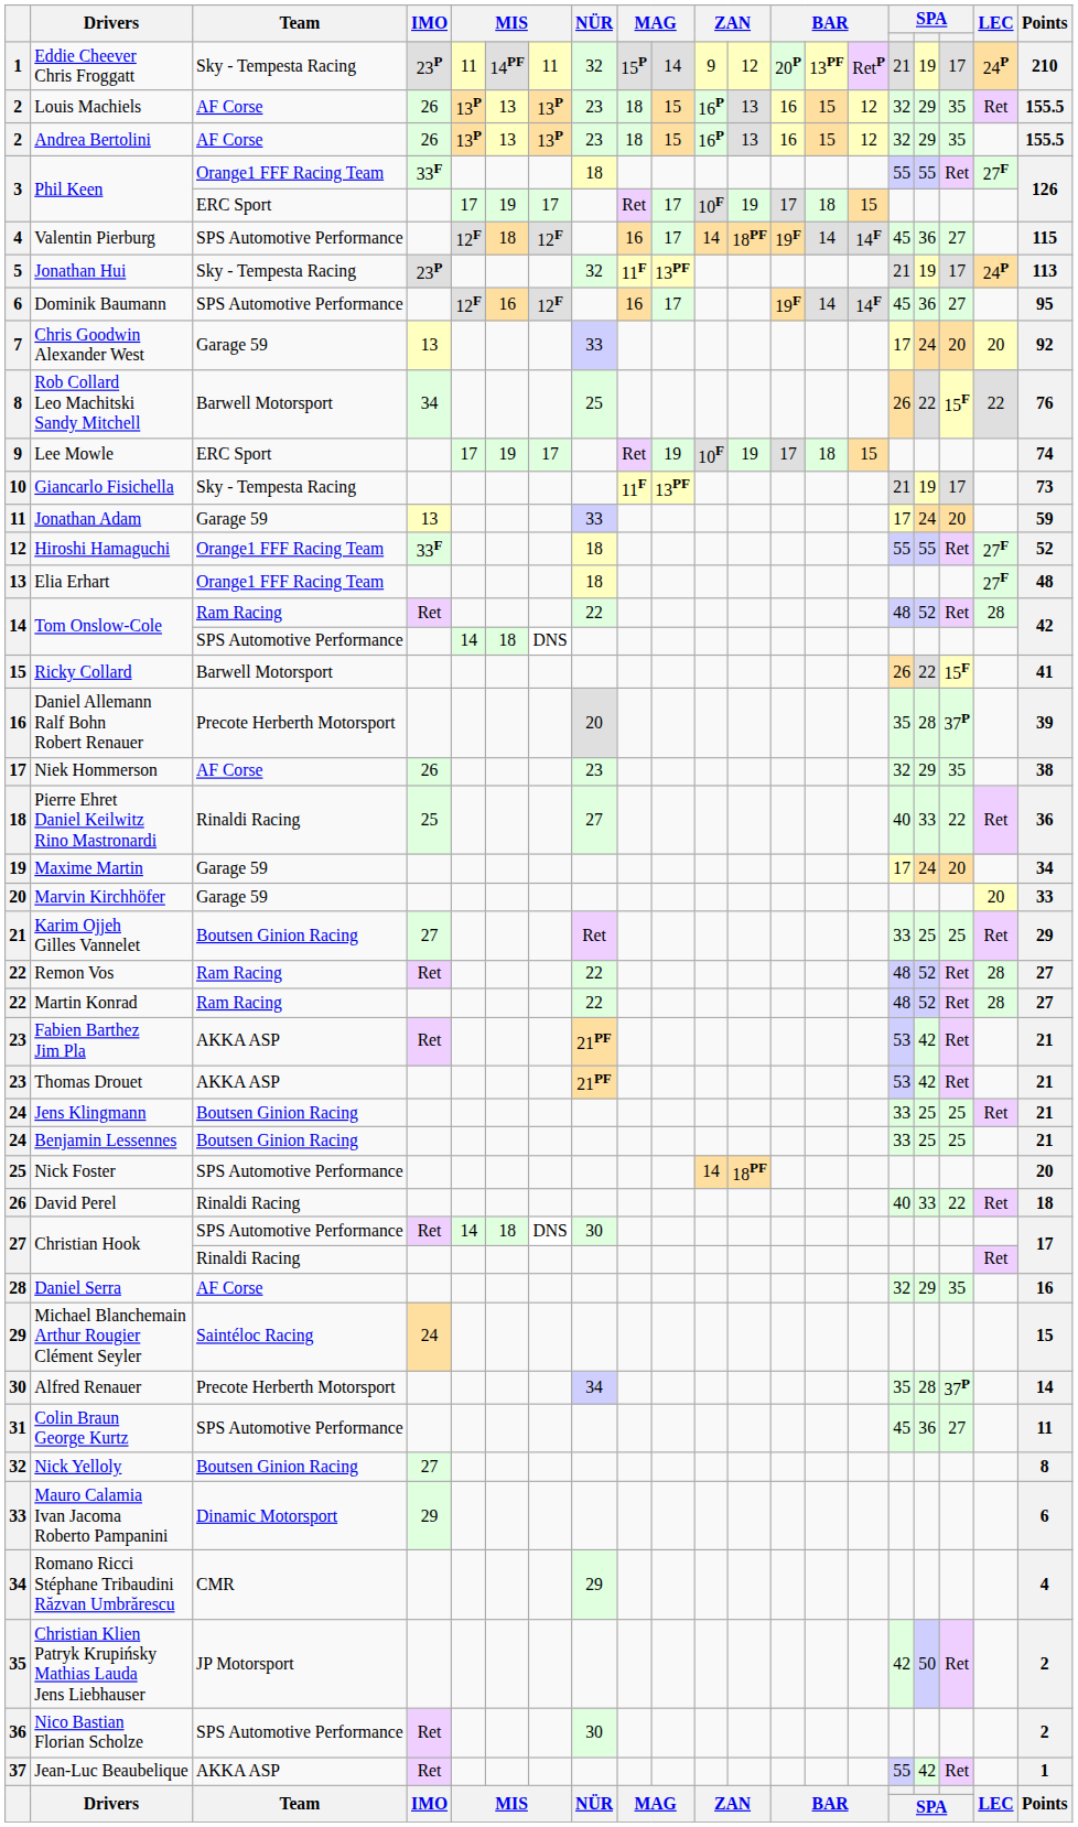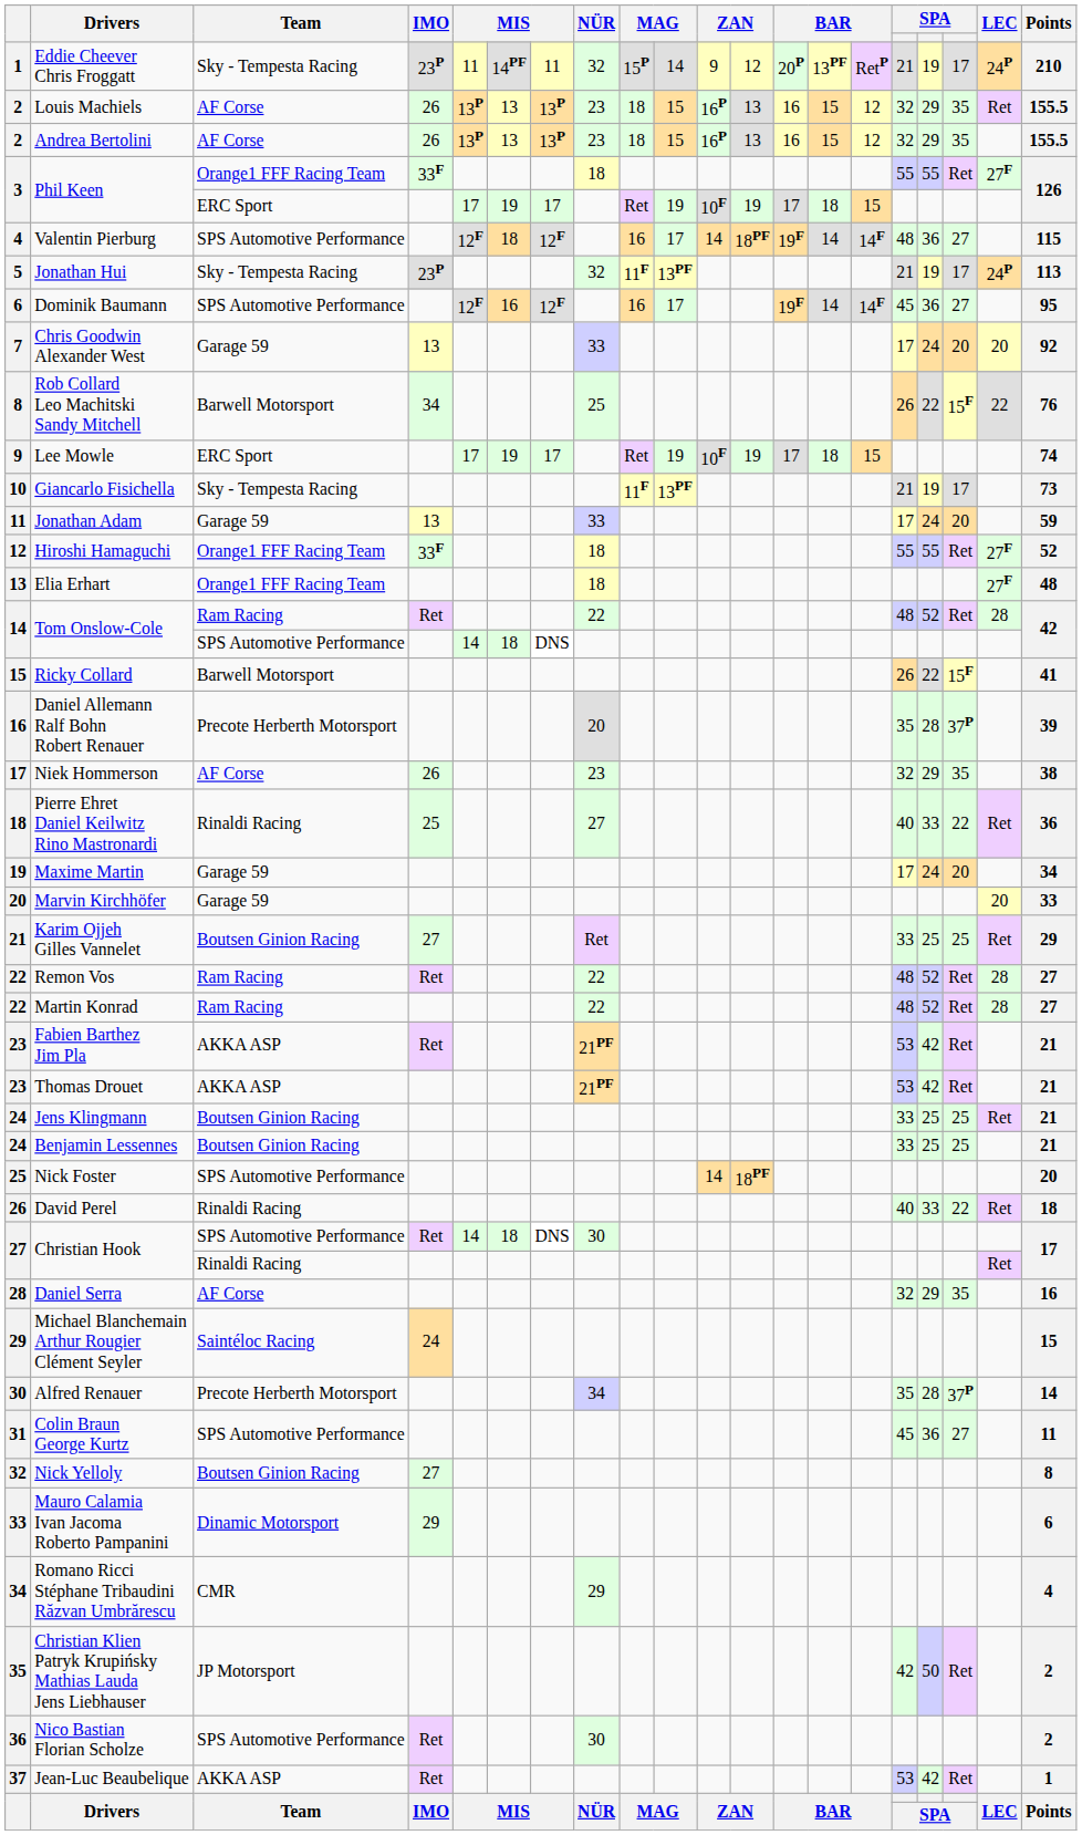Phil Keen / ERC Sport | column 10: 17 -> 19
Valentin Pierburg | column 16: 45 -> 48
Jean-Luc Beaubelique | column 16: 55 -> 53
